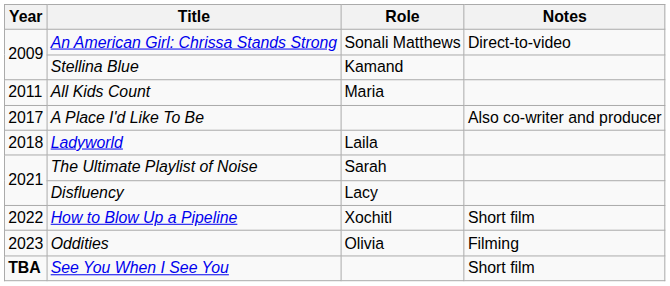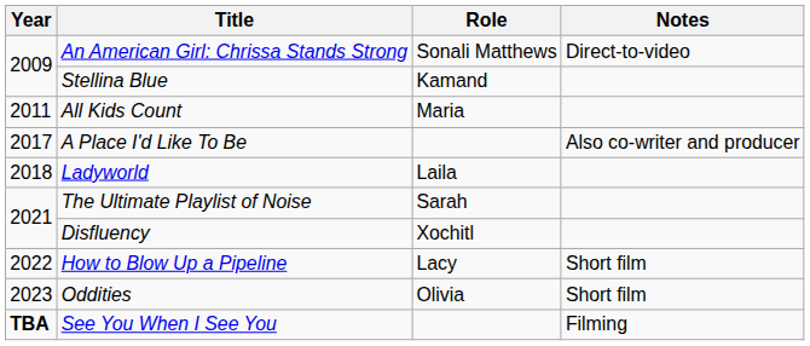Disfluency | Role: Lacy -> Xochitl
How to Blow Up a Pipeline | Role: Xochitl -> Lacy
Oddities | Notes: Filming -> Short film
See You When I See You | Notes: Short film -> Filming
